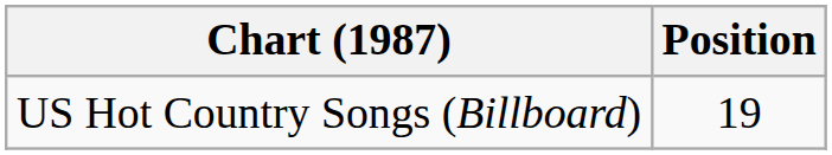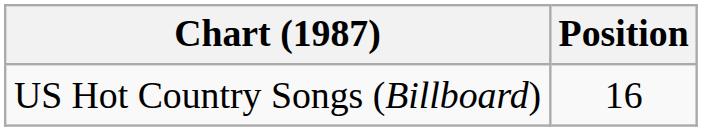US Hot Country Songs (Billboard) | Position: 19 -> 16
